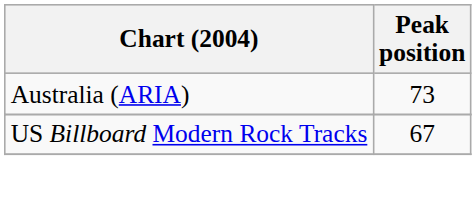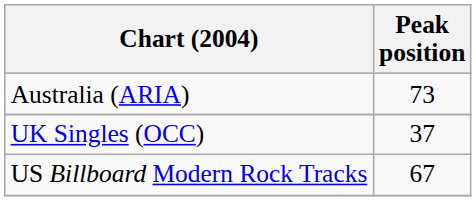+ row: UK Singles (OCC) | 37
